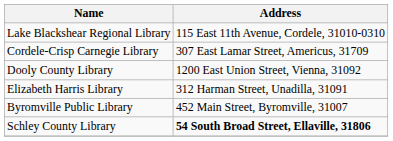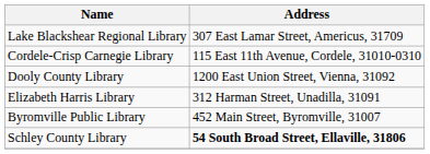Lake Blackshear Regional Library | Address: 115 East 11th Avenue, Cordele, 31010-0310 -> 307 East Lamar Street, Americus, 31709
Cordele-Crisp Carnegie Library | Address: 307 East Lamar Street, Americus, 31709 -> 115 East 11th Avenue, Cordele, 31010-0310
